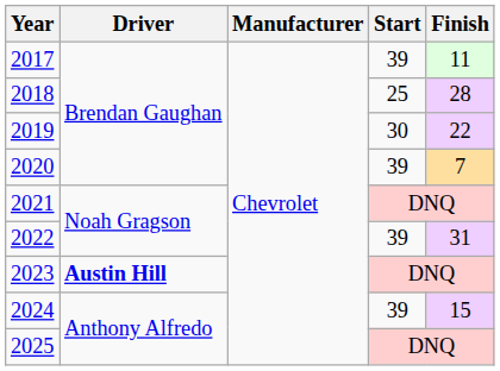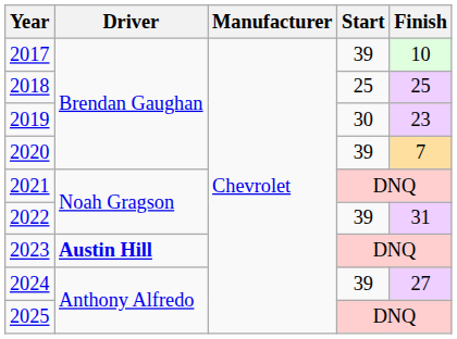2017 | Finish: 11 -> 10
2018 | Finish: 28 -> 25
2019 | Finish: 22 -> 23
2024 | Finish: 15 -> 27
